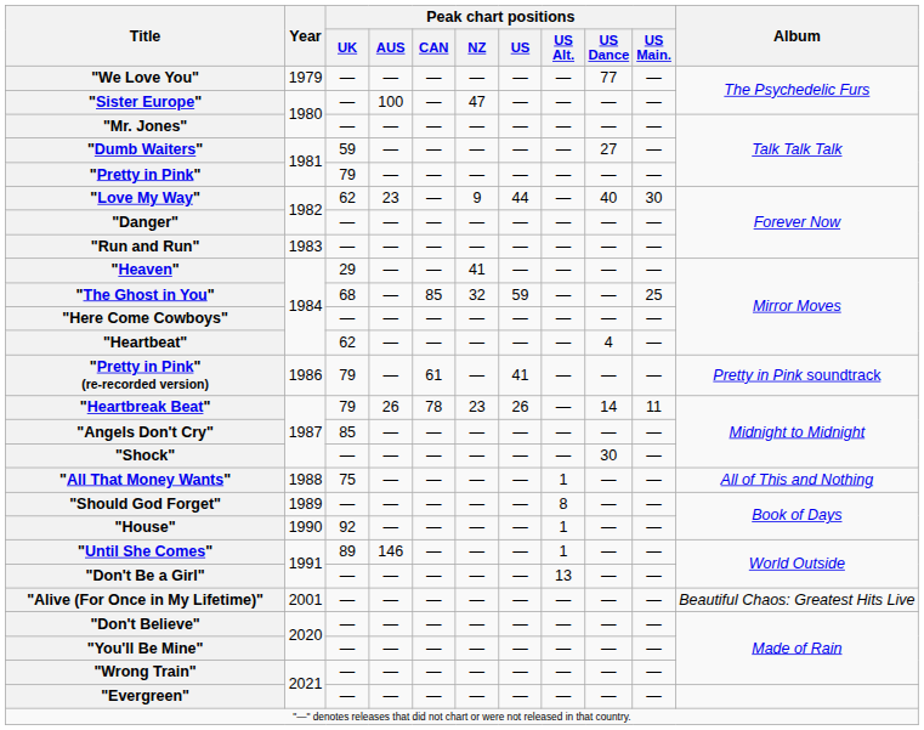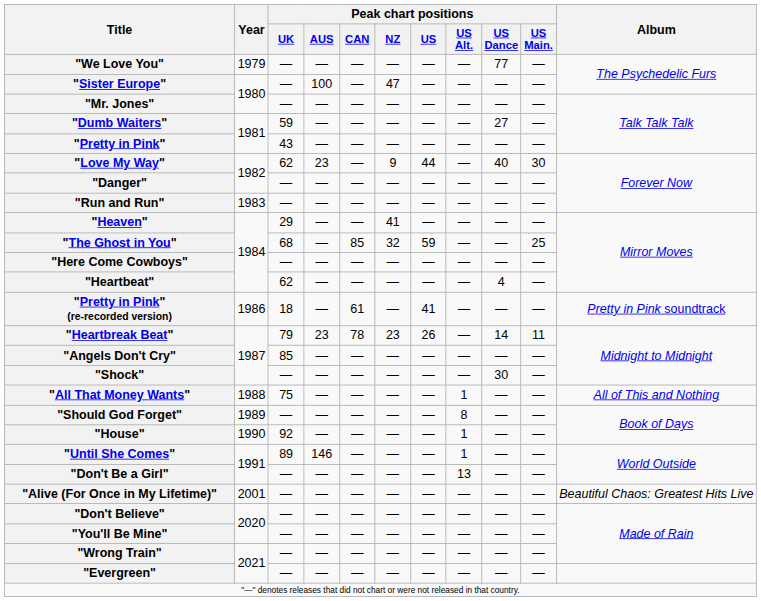"Pretty in Pink" | Peak chart positions / UK: 79 -> 43
"Pretty in Pink" (re-recorded version) | Peak chart positions / UK: 79 -> 18
"Heartbreak Beat" | Peak chart positions / AUS: 26 -> 23
